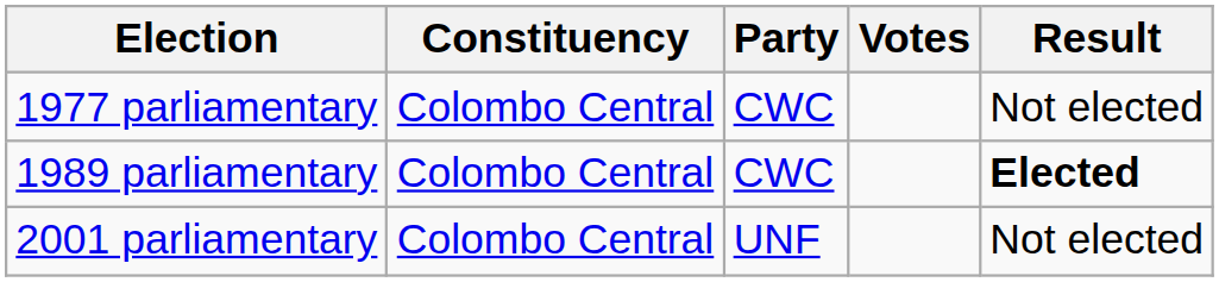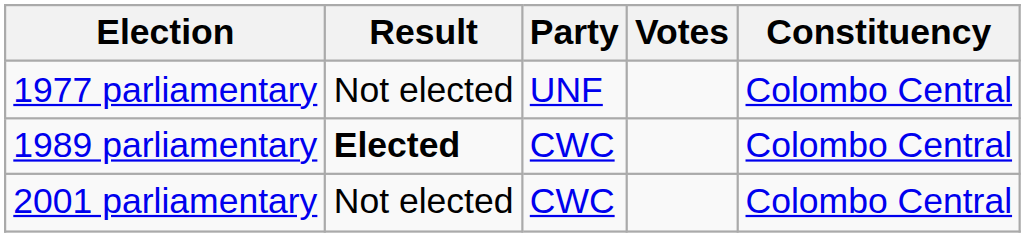columns swapped: Constituency <-> Result
1977 parliamentary | Party: CWC -> UNF
2001 parliamentary | Party: UNF -> CWC
